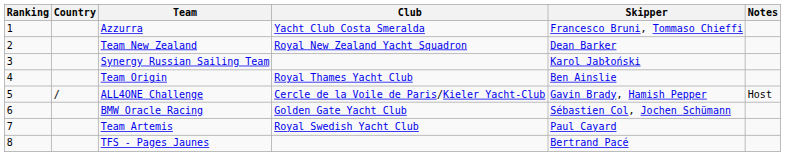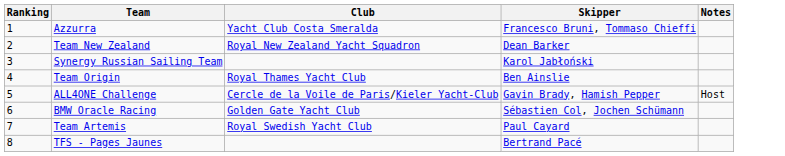- column: Country | /
